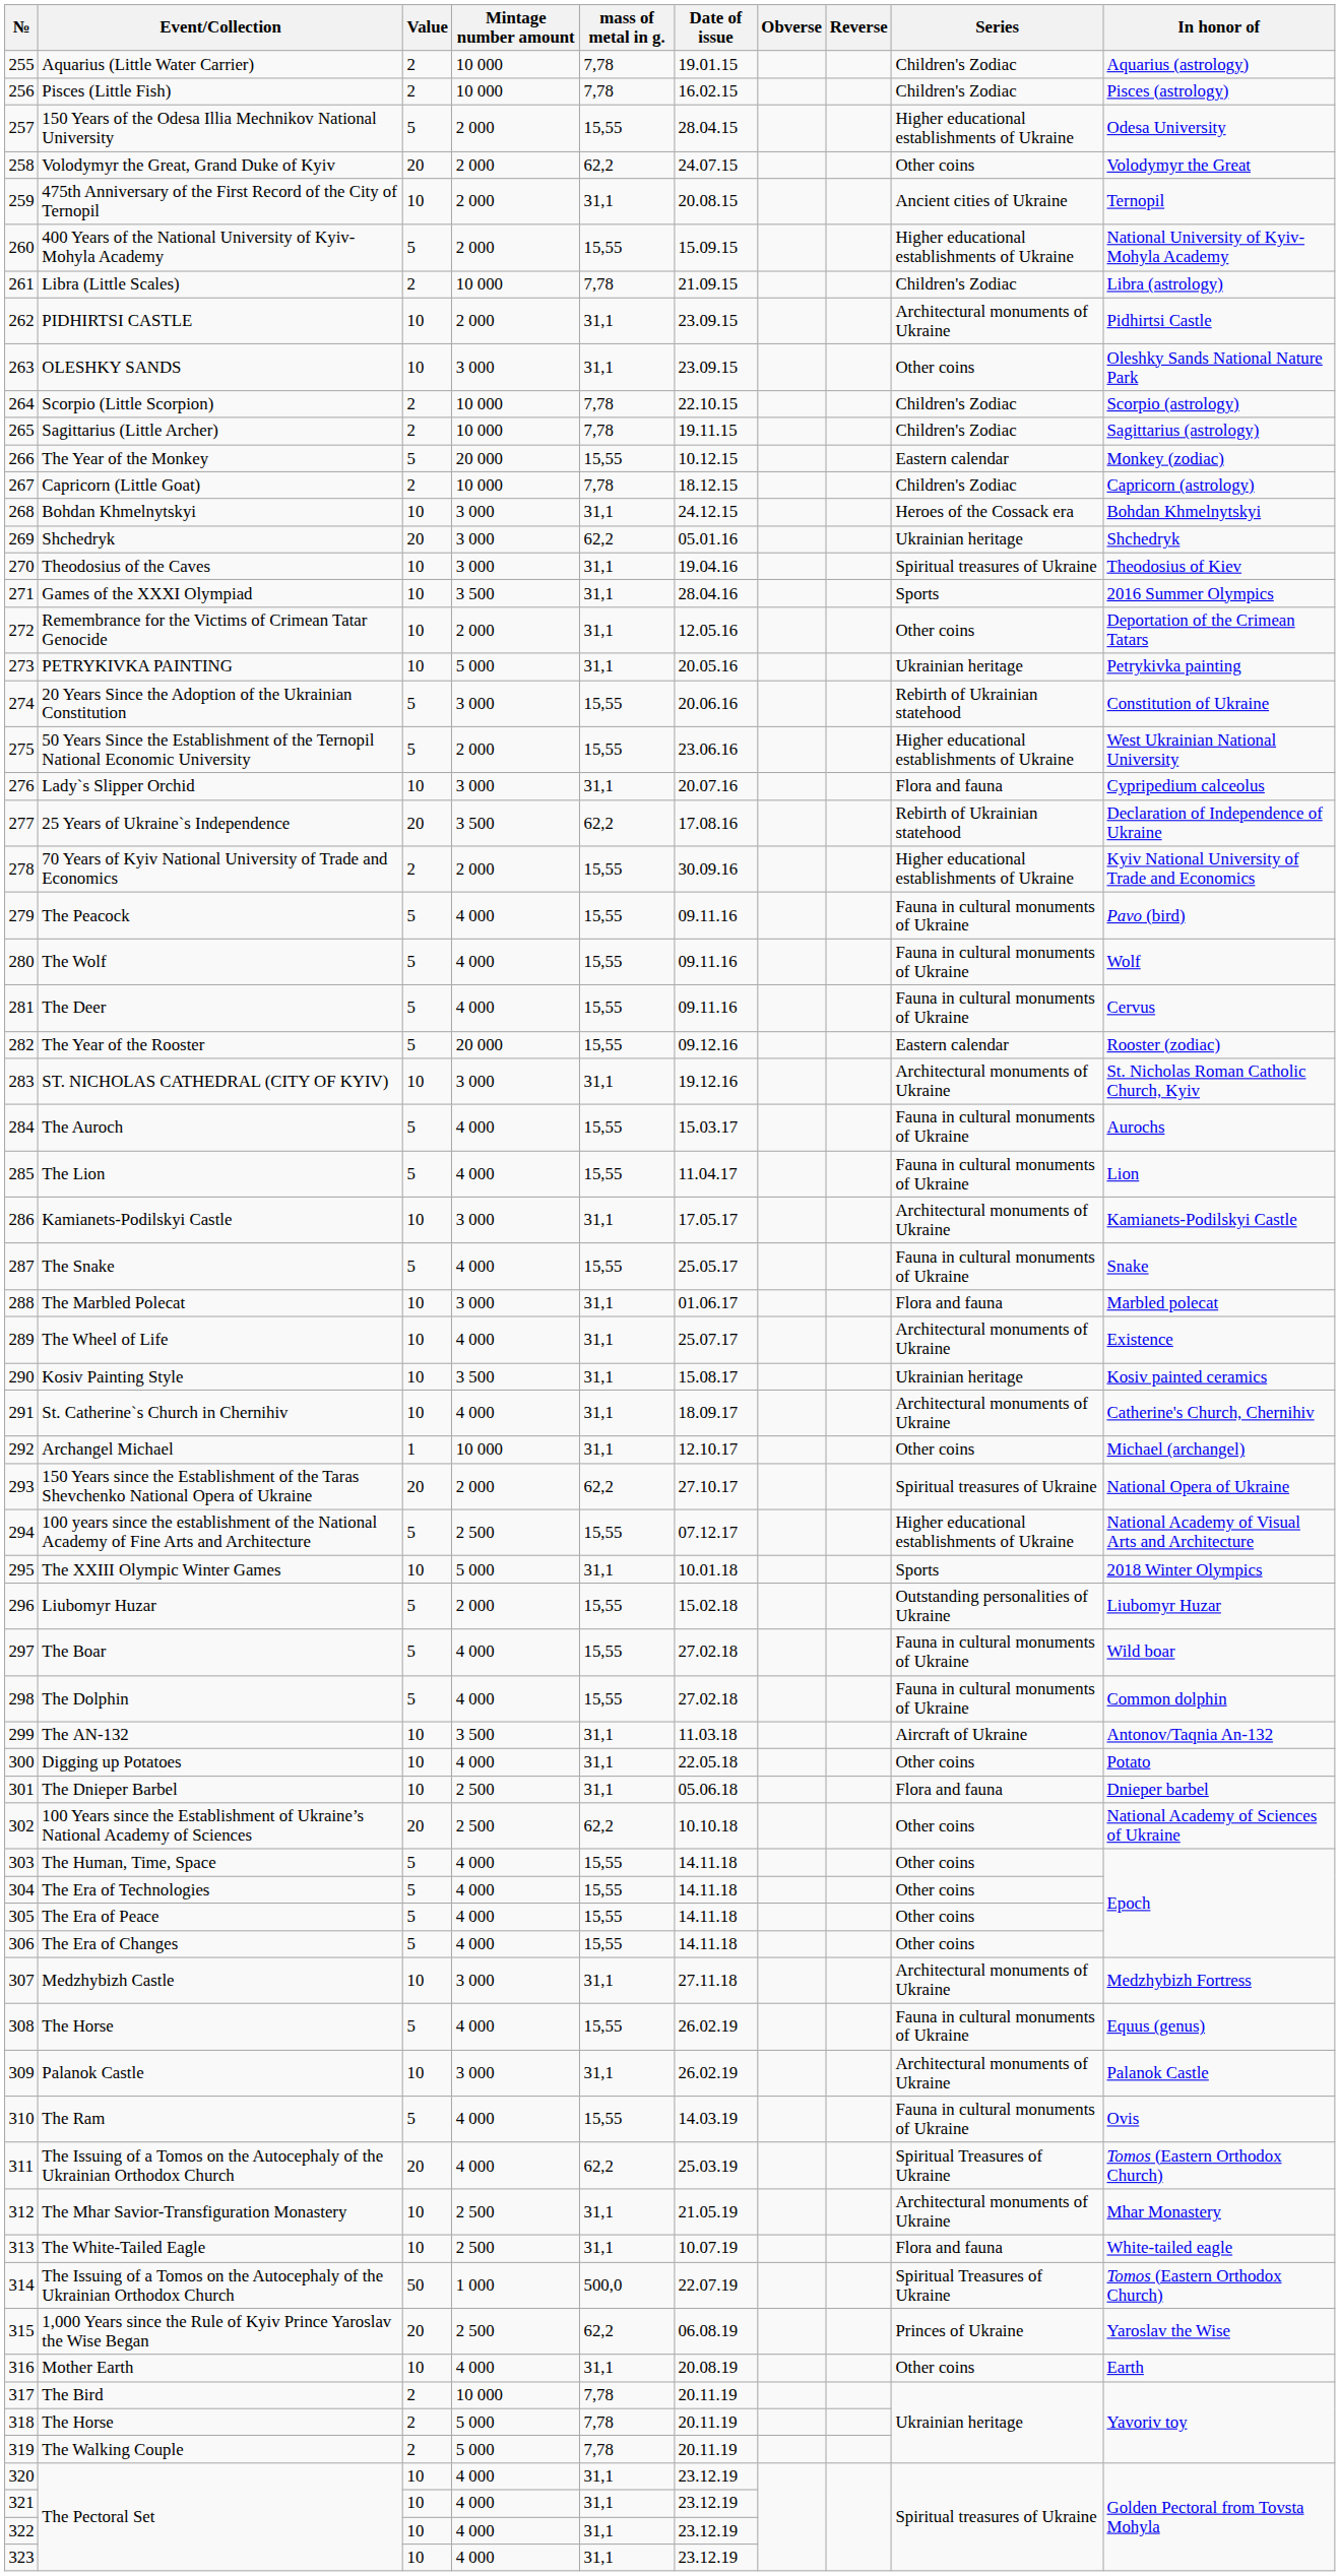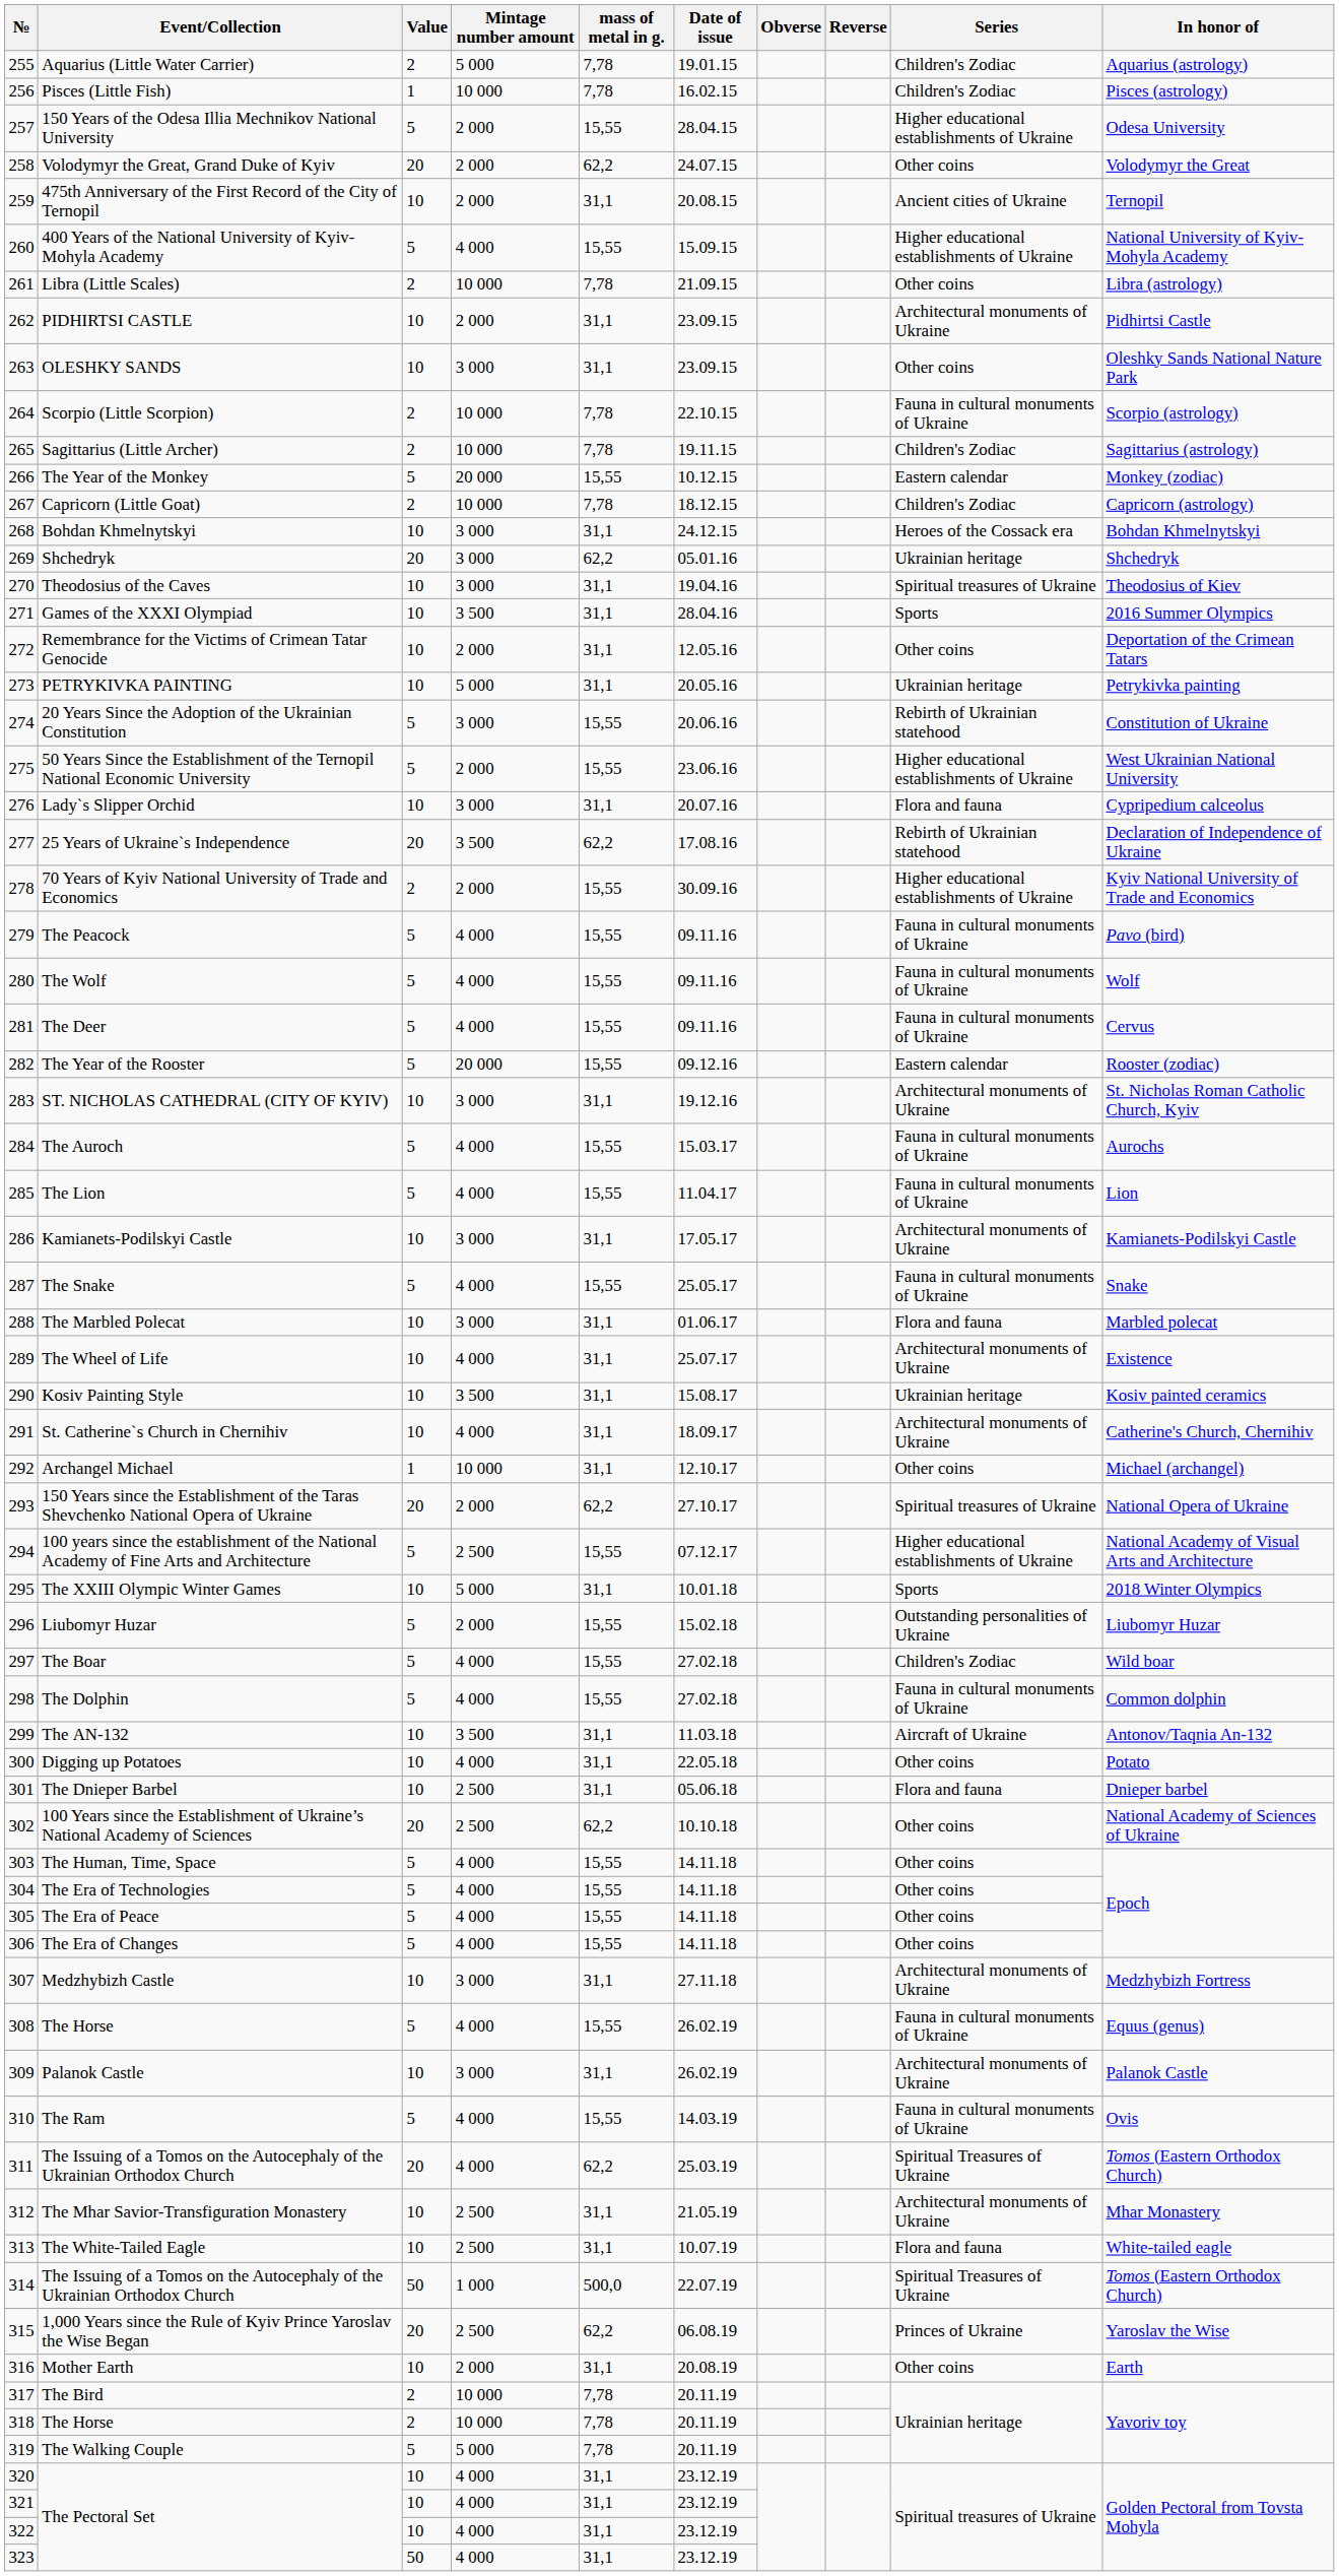Aquarius (Little Water Carrier) | Mintage number amount: 10 000 -> 5 000
Pisces (Little Fish) | Value: 2 -> 1
400 Years of the National University of Kyiv-Mohyla Academy | Mintage number amount: 2 000 -> 4 000
Libra (Little Scales) | Series: Children's Zodiac -> Other coins
Scorpio (Little Scorpion) | Series: Children's Zodiac -> Fauna in cultural monuments of Ukraine
The Boar | Series: Fauna in cultural monuments of Ukraine -> Children's Zodiac
Mother Earth | Mintage number amount: 4 000 -> 2 000
318 / The Horse | Mintage number amount: 5 000 -> 10 000
The Walking Couple | Value: 2 -> 5
323 / The Pectoral Set | Value: 10 -> 50
